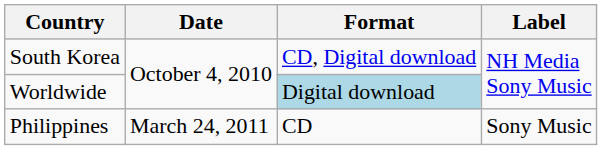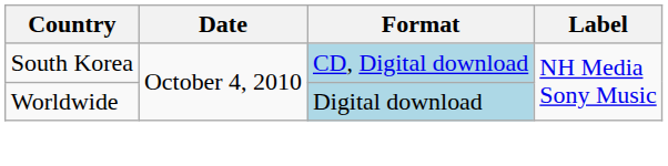South Korea | Format: no background -> lightblue background
- row: Philippines | March 24, 2011 | CD | Sony Music
